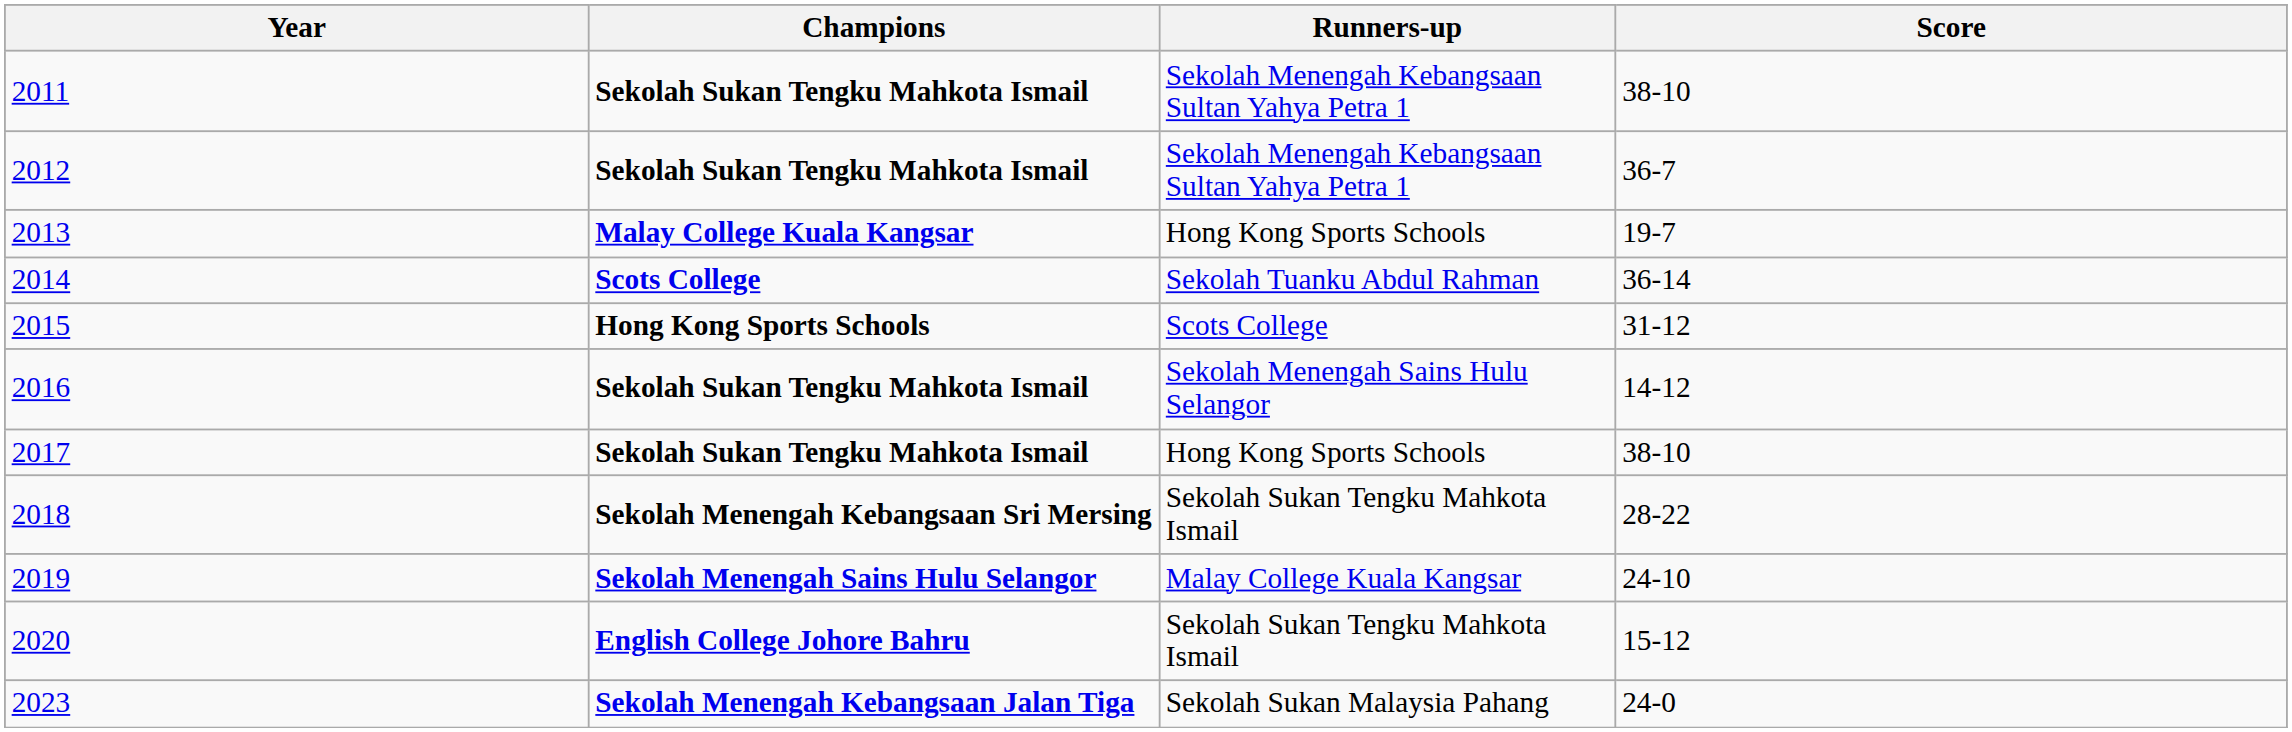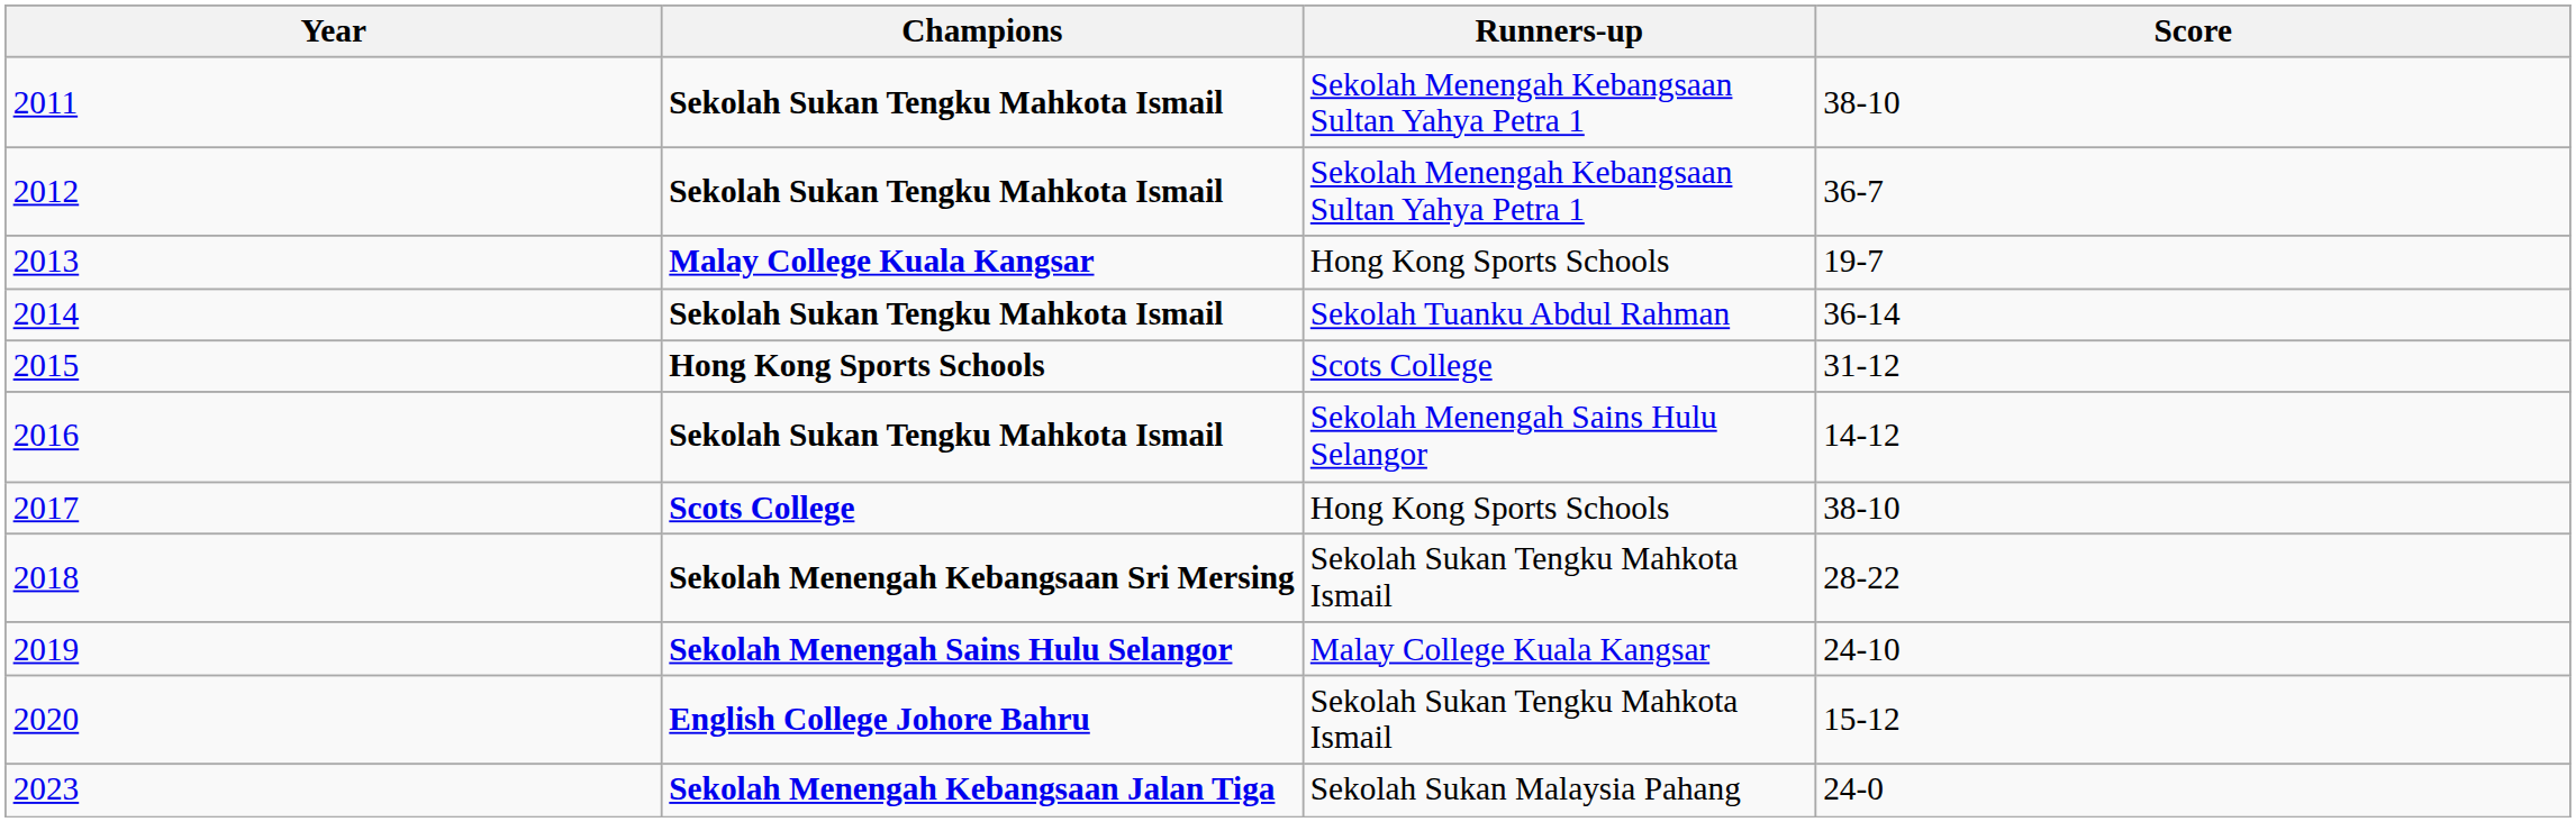2014 | Champions: Scots College -> Sekolah Sukan Tengku Mahkota Ismail
2017 | Champions: Sekolah Sukan Tengku Mahkota Ismail -> Scots College
